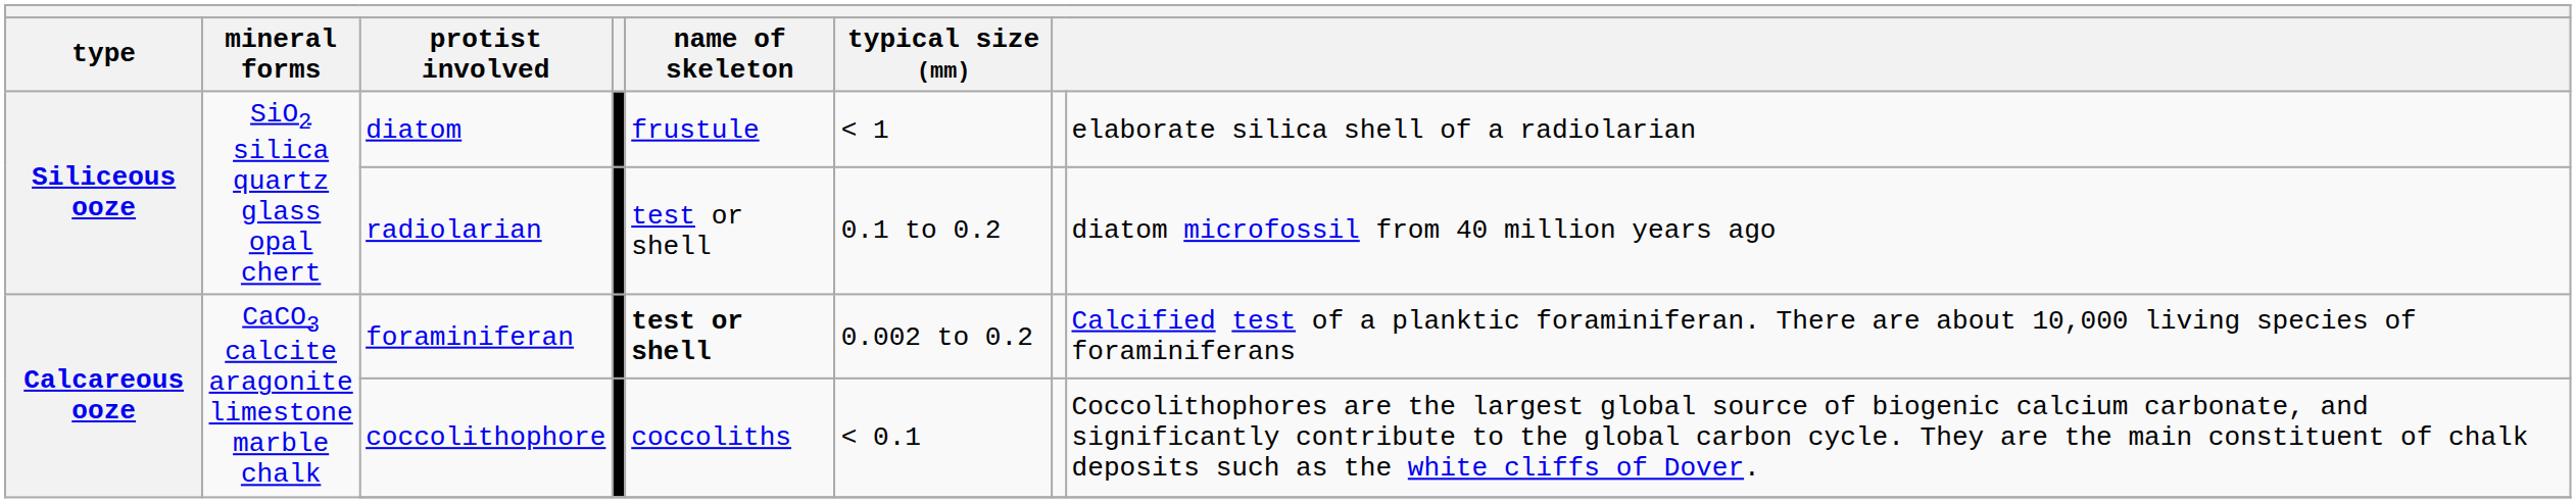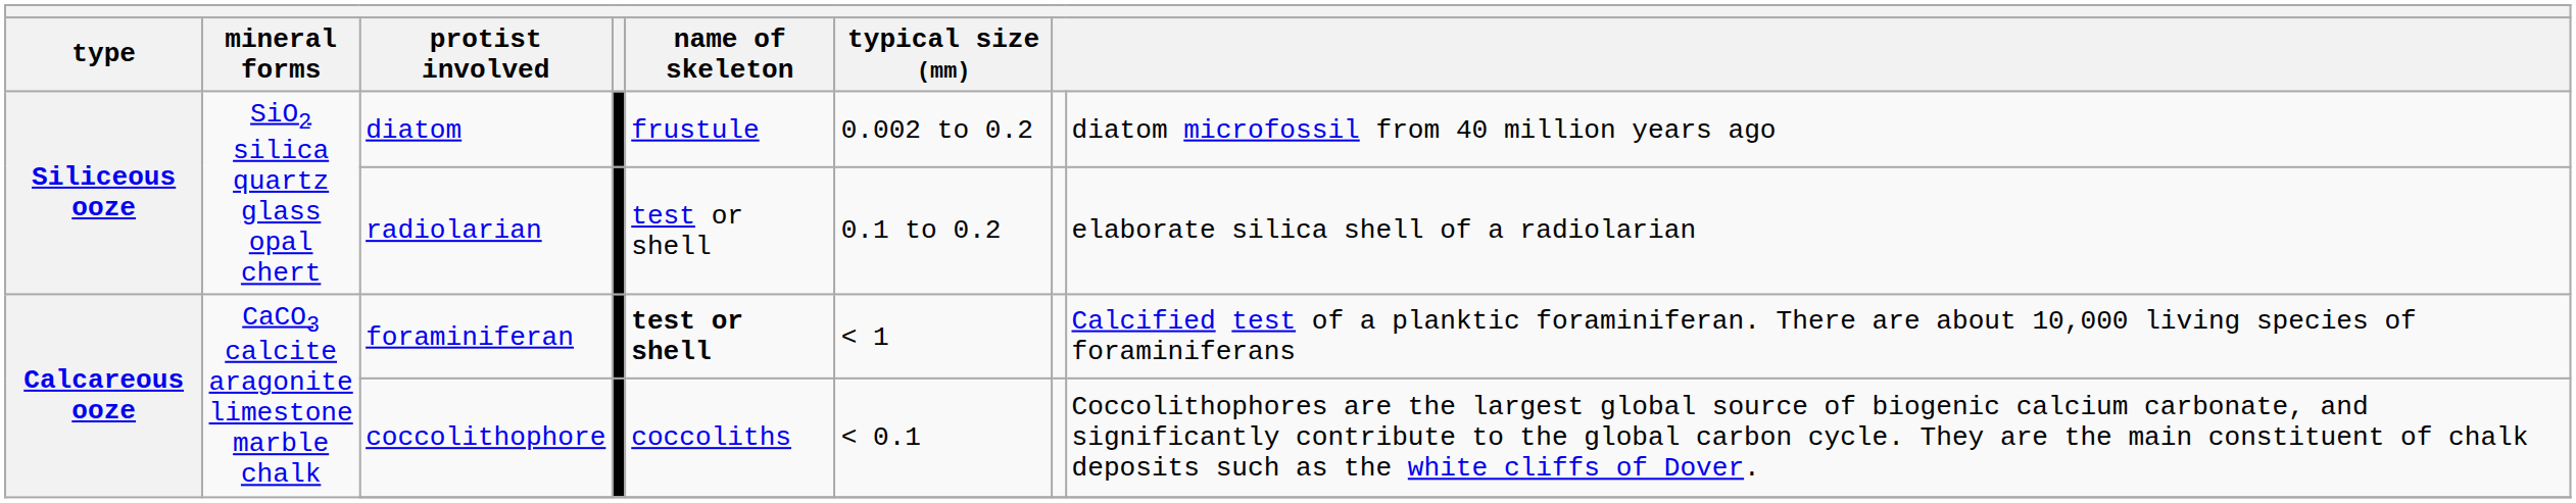diatom | typical size (mm): < 1 -> 0.002 to 0.2
diatom | column 8: elaborate silica shell of a radiolarian -> diatom microfossil from 40 million years ago
radiolarian | column 8: diatom microfossil from 40 million years ago -> elaborate silica shell of a radiolarian
foraminiferan | typical size (mm): 0.002 to 0.2 -> < 1
